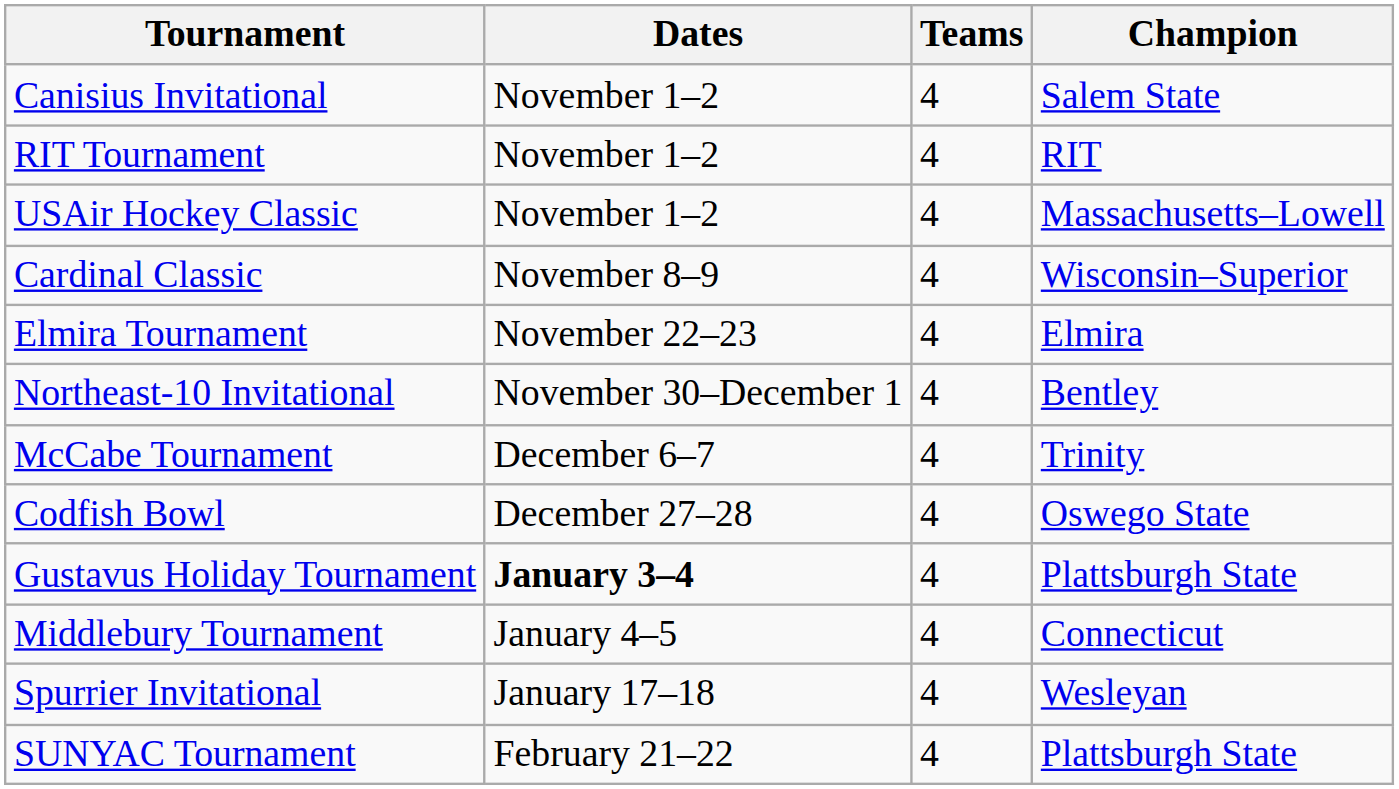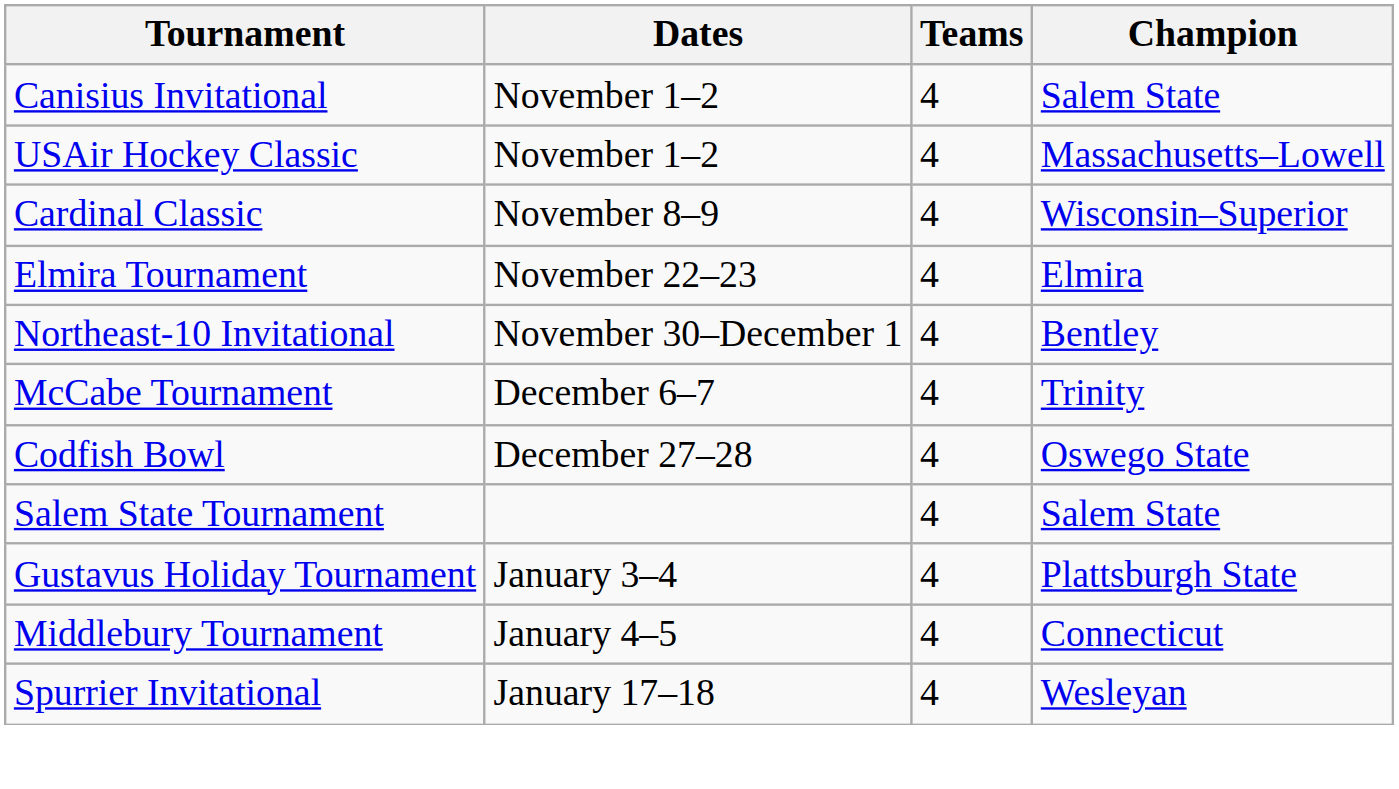- row: RIT Tournament | November 1–2 | 4 | RIT
+ row: Salem State Tournament | 4 | Salem State
Gustavus Holiday Tournament | Dates: bold -> normal
- row: SUNYAC Tournament | February 21–22 | 4 | Plattsburgh State
